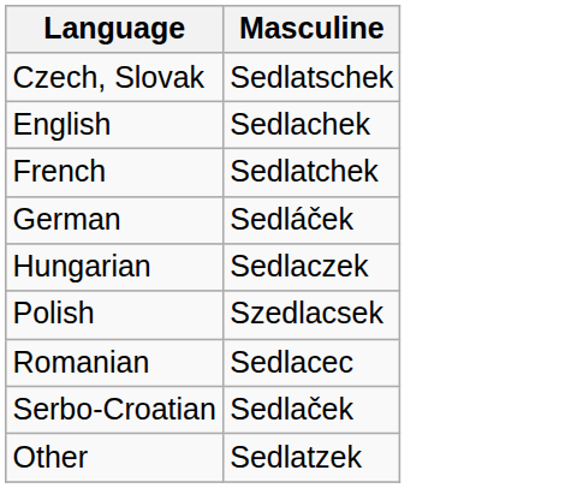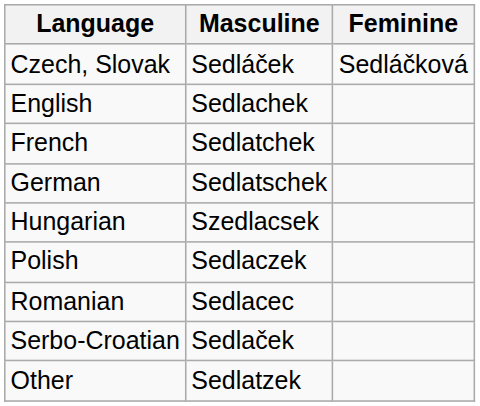+ column: Feminine | Sedláčková
Czech, Slovak | Masculine: Sedlatschek -> Sedláček
German | Masculine: Sedláček -> Sedlatschek
Hungarian | Masculine: Sedlaczek -> Szedlacsek
Polish | Masculine: Szedlacsek -> Sedlaczek
